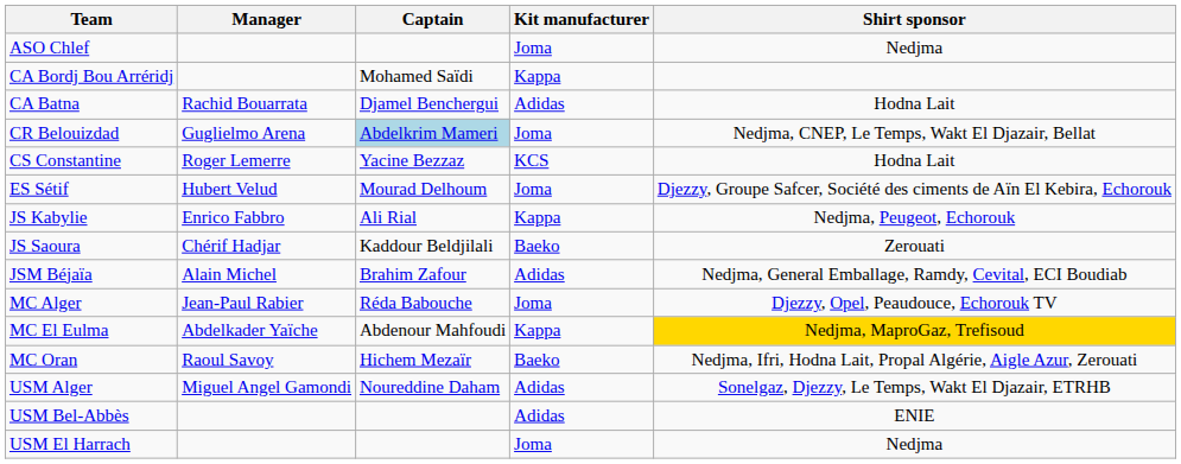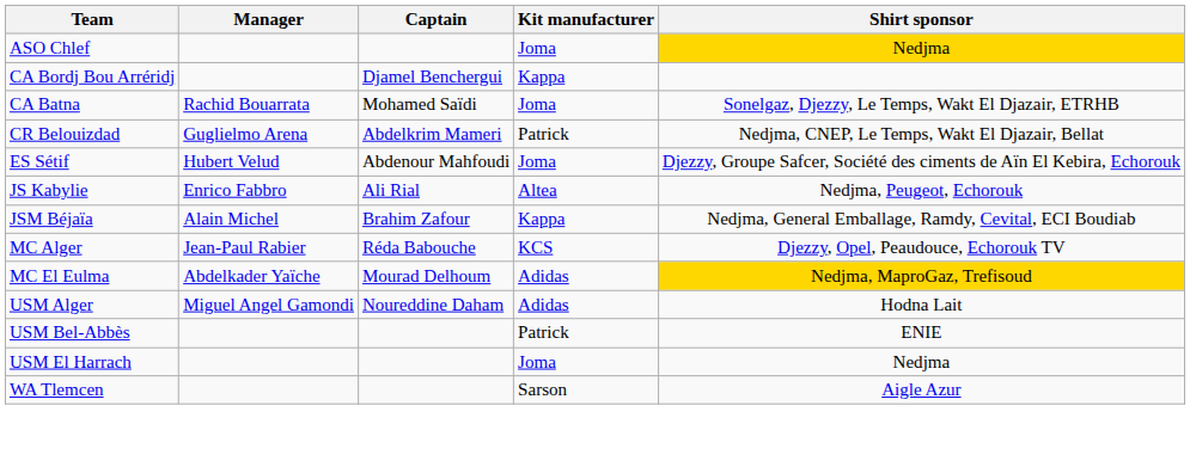ASO Chlef | Shirt sponsor: no background -> gold background
CA Bordj Bou Arréridj | Captain: Mohamed Saïdi -> Djamel Benchergui
CA Batna | Captain: Djamel Benchergui -> Mohamed Saïdi
CA Batna | Kit manufacturer: Adidas -> Joma
CA Batna | Shirt sponsor: Hodna Lait -> Sonelgaz, Djezzy, Le Temps, Wakt El Djazair, ETRHB
CR Belouizdad | Captain: lightblue background -> no background
CR Belouizdad | Kit manufacturer: Joma -> Patrick
- row: CS Constantine | Roger Lemerre | Yacine Bezzaz | KCS | Hodna Lait
ES Sétif | Captain: Mourad Delhoum -> Abdenour Mahfoudi
JS Kabylie | Kit manufacturer: Kappa -> Altea
- row: JS Saoura | Chérif Hadjar | Kaddour Beldjilali | Baeko | Zerouati
JSM Béjaïa | Kit manufacturer: Adidas -> Kappa
MC Alger | Kit manufacturer: Joma -> KCS
MC El Eulma | Captain: Abdenour Mahfoudi -> Mourad Delhoum
MC El Eulma | Kit manufacturer: Kappa -> Adidas
- row: MC Oran | Raoul Savoy | Hichem Mezaïr | Baeko | Nedjma, Ifri, Hodna Lait, Propal Algérie, Aigle Azur, Zerouati
USM Alger | Shirt sponsor: Sonelgaz, Djezzy, Le Temps, Wakt El Djazair, ETRHB -> Hodna Lait
USM Bel-Abbès | Kit manufacturer: Adidas -> Patrick
+ row: WA Tlemcen | Sarson | Aigle Azur
